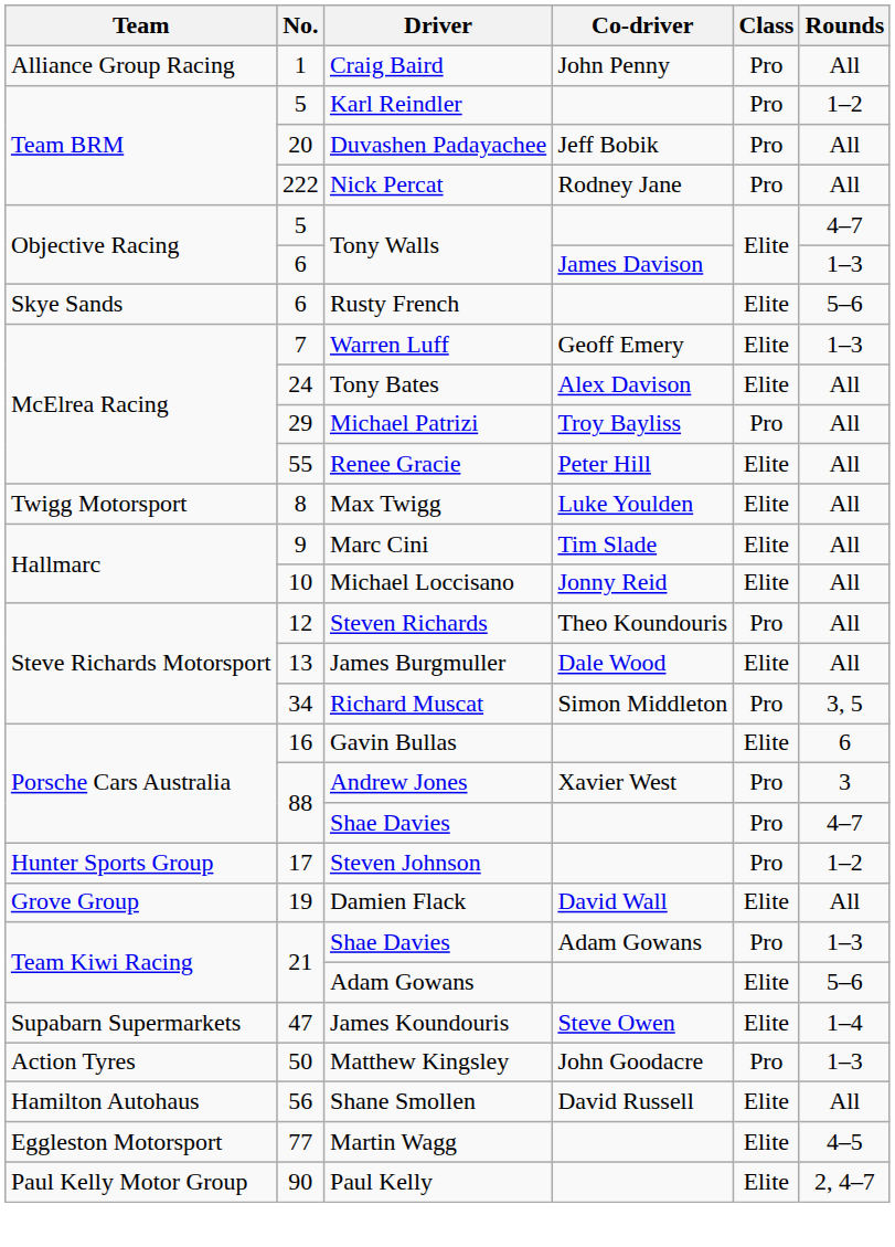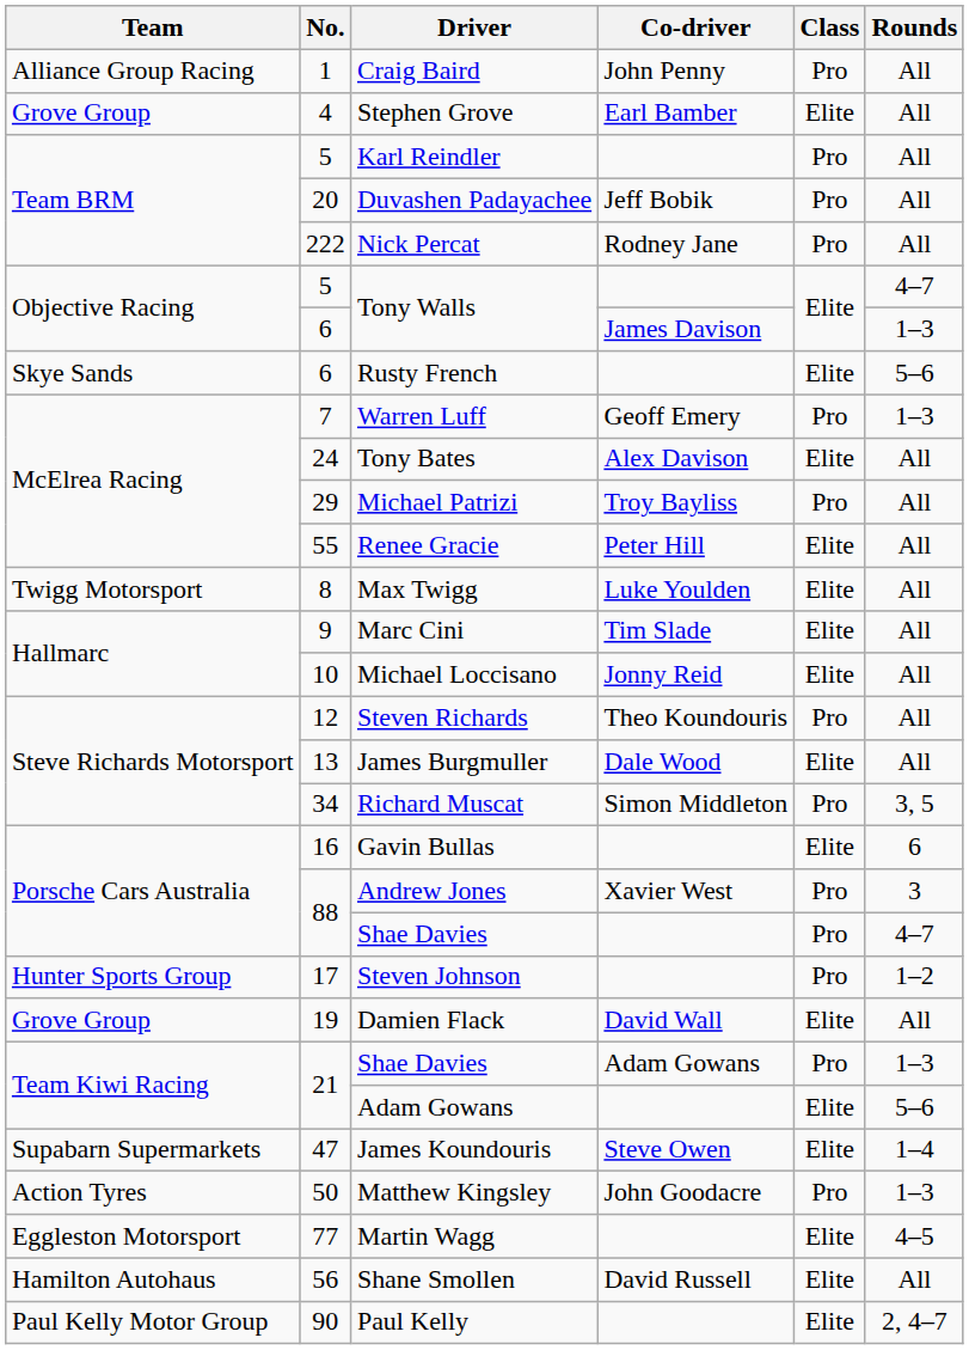+ row: Grove Group | 4 | Stephen Grove | Earl Bamber | Elite | All
Karl Reindler | Rounds: 1–2 -> All
Warren Luff | Class: Elite -> Pro
rows swapped: Shane Smollen <-> Martin Wagg
